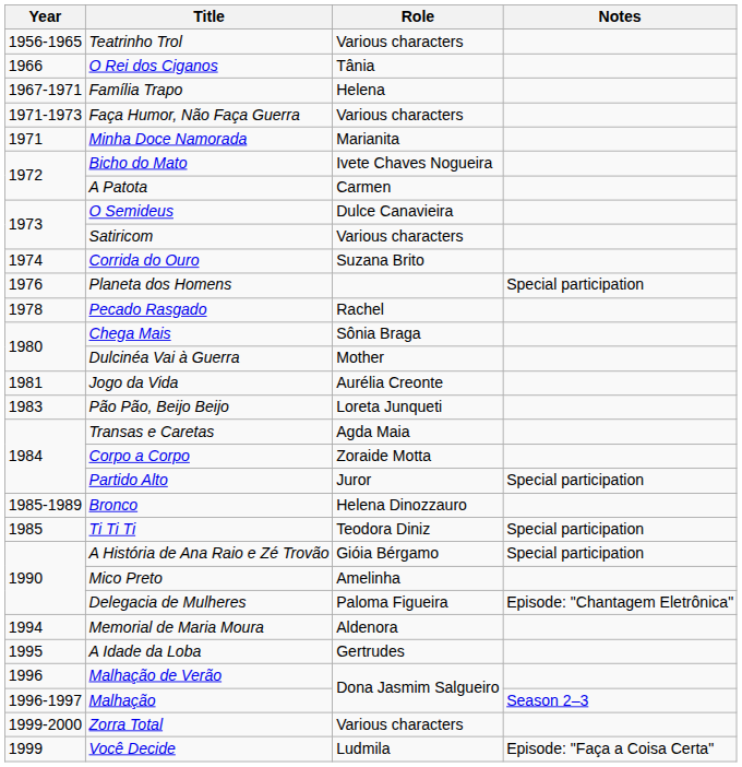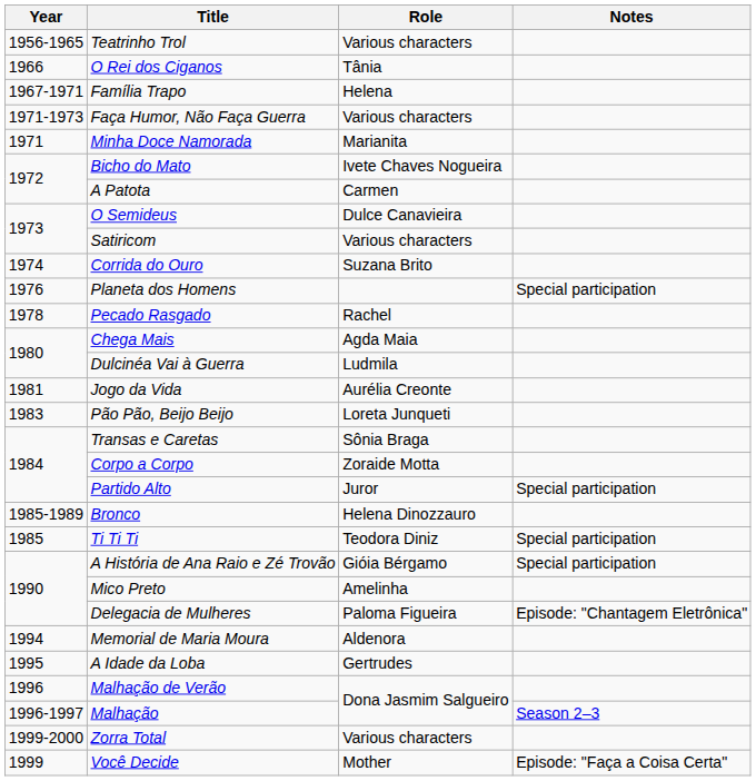Chega Mais | Role: Sônia Braga -> Agda Maia
Dulcinéa Vai à Guerra | Role: Mother -> Ludmila
Transas e Caretas | Role: Agda Maia -> Sônia Braga
Você Decide | Role: Ludmila -> Mother
